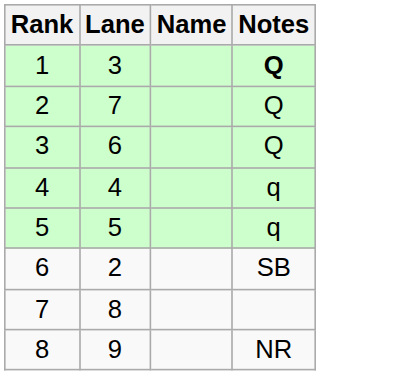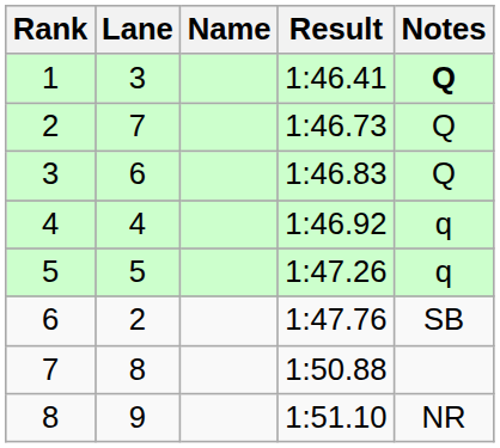+ column: Result | 1:46.41 | 1:46.73 | 1:46.83 | 1:46.92 | 1:47.26 | 1:47.76 | 1:50.88 | 1:51.10
